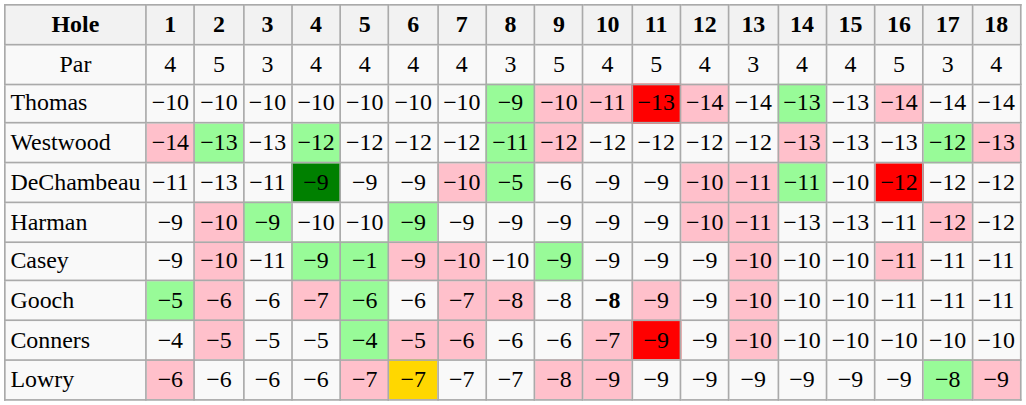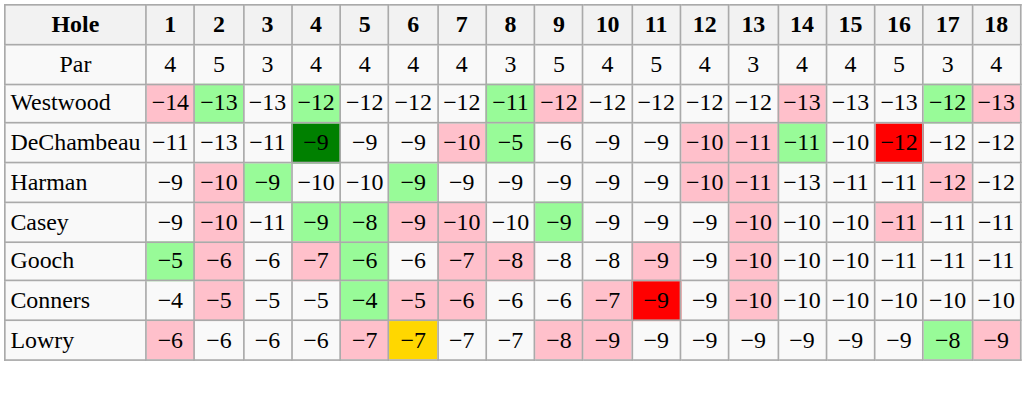- row: Thomas | −10 | −10 | −10 | −10 | −10 | −10 | −10 | −9 | −10 | −11 | −13 | −14 | −14 | −13 | −13 | −14 | −14 | −14
Harman | 15: −13 -> −11
Casey | 5: −1 -> −8
Gooch | 10: bold -> normal
